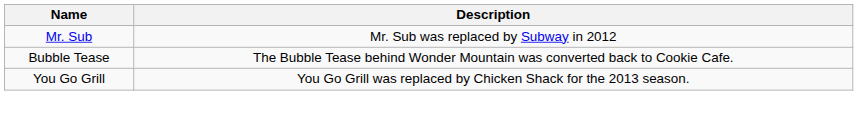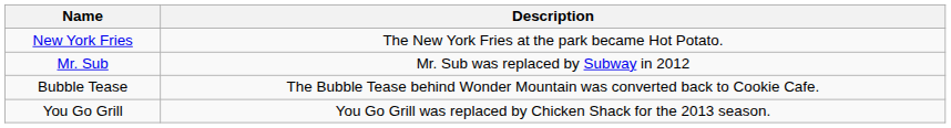+ row: New York Fries | The New York Fries at the park became Hot Potato.
